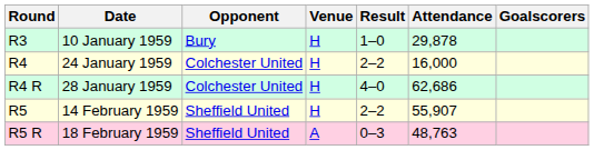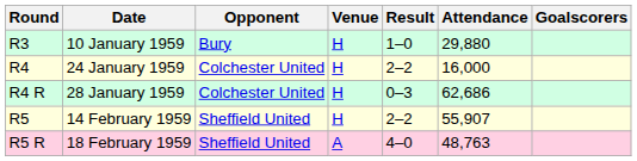10 January 1959 | Attendance: 29,878 -> 29,880
28 January 1959 | Result: 4–0 -> 0–3
18 February 1959 | Result: 0–3 -> 4–0
